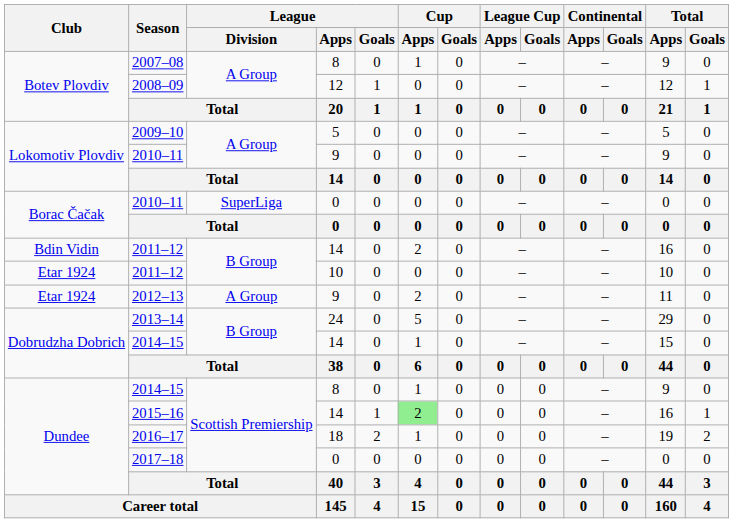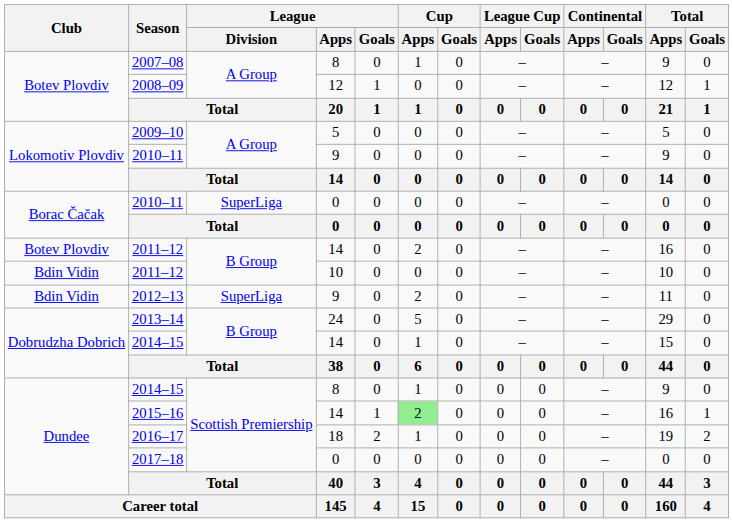2011–12 / 14 | Club: Bdin Vidin -> Botev Plovdiv
2011–12 / 10 | Club: Etar 1924 -> Bdin Vidin
2012–13 | Club: Etar 1924 -> Bdin Vidin
2012–13 | League / Division: А Group -> SuperLiga
